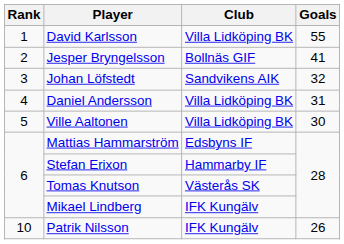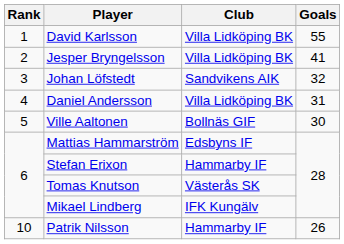Jesper Bryngelsson | Club: Bollnäs GIF -> Villa Lidköping BK
Ville Aaltonen | Club: Villa Lidköping BK -> Bollnäs GIF
Patrik Nilsson | Club: IFK Kungälv -> Hammarby IF
